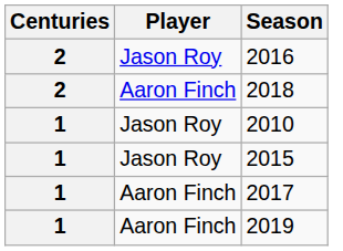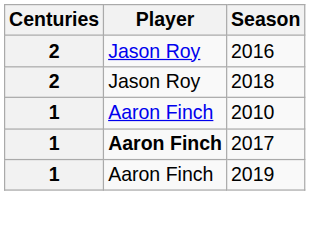2018 | Player: Aaron Finch -> Jason Roy
2010 | Player: Jason Roy -> Aaron Finch
- row: 1 | Jason Roy | 2015
2017 | Player: normal -> bold
